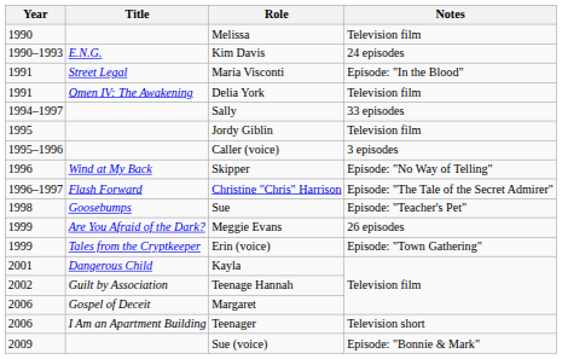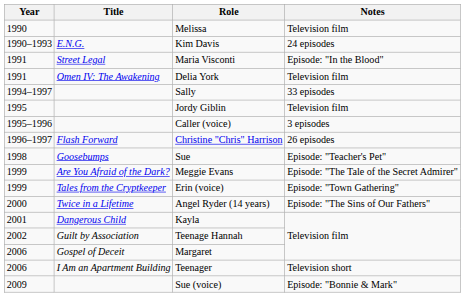- row: 1996 | Wind at My Back | Skipper | Episode: "No Way of Telling"
Christine "Chris" Harrison | Notes: Episode: "The Tale of the Secret Admirer" -> 26 episodes
Meggie Evans | Notes: 26 episodes -> Episode: "The Tale of the Secret Admirer"
+ row: 2000 | Twice in a Lifetime | Angel Ryder (14 years) | Episode: "The Sins of Our Fathers"
